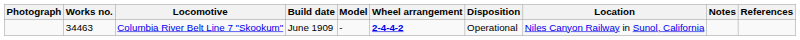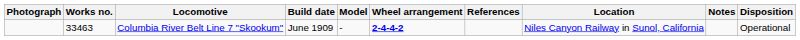columns swapped: Disposition <-> References
Columbia River Belt Line 7 "Skookum" | Works no.: 34463 -> 33463
